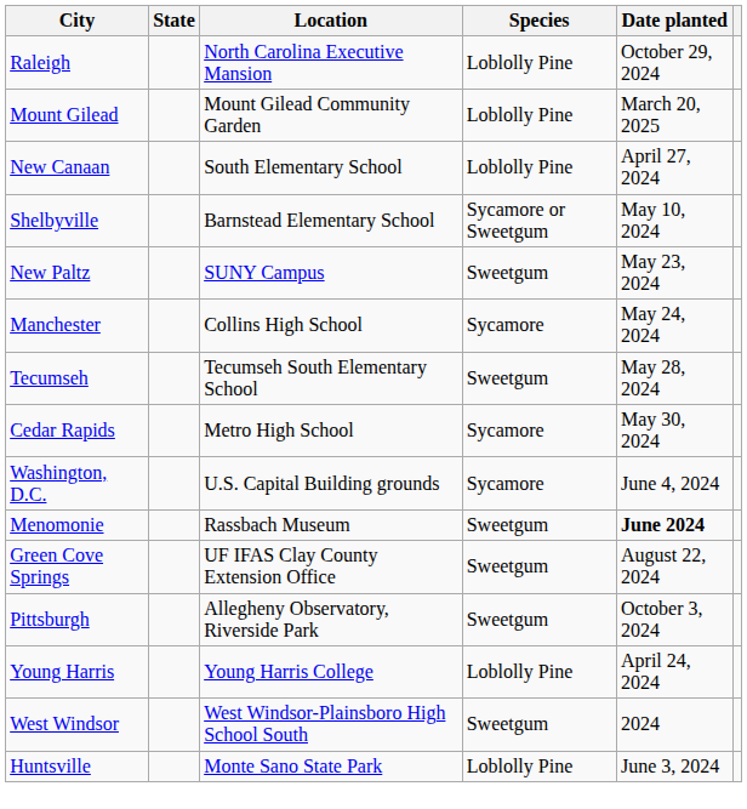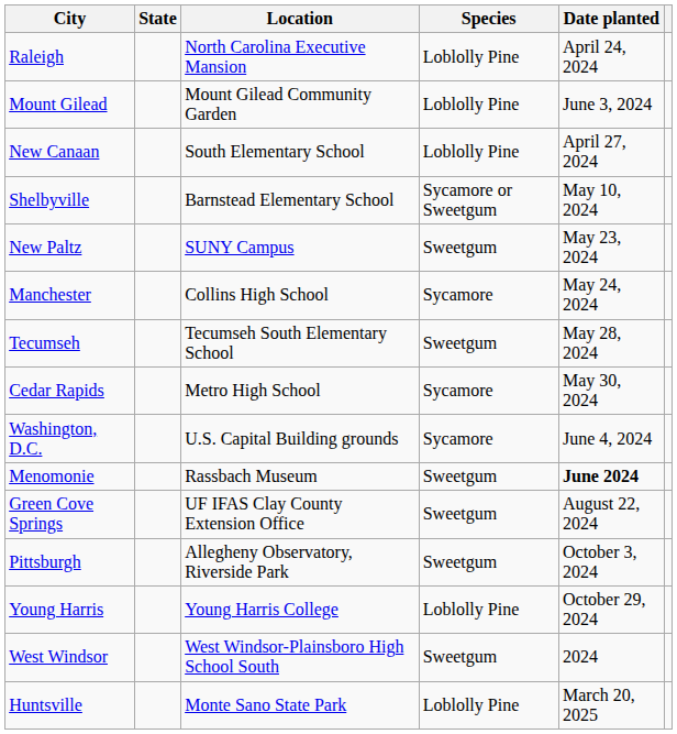Raleigh | Date planted: October 29, 2024 -> April 24, 2024
Mount Gilead | Date planted: March 20, 2025 -> June 3, 2024
Young Harris | Date planted: April 24, 2024 -> October 29, 2024
Huntsville | Date planted: June 3, 2024 -> March 20, 2025
